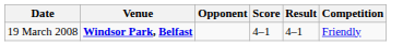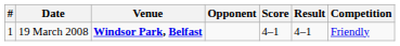+ column: # | 1
